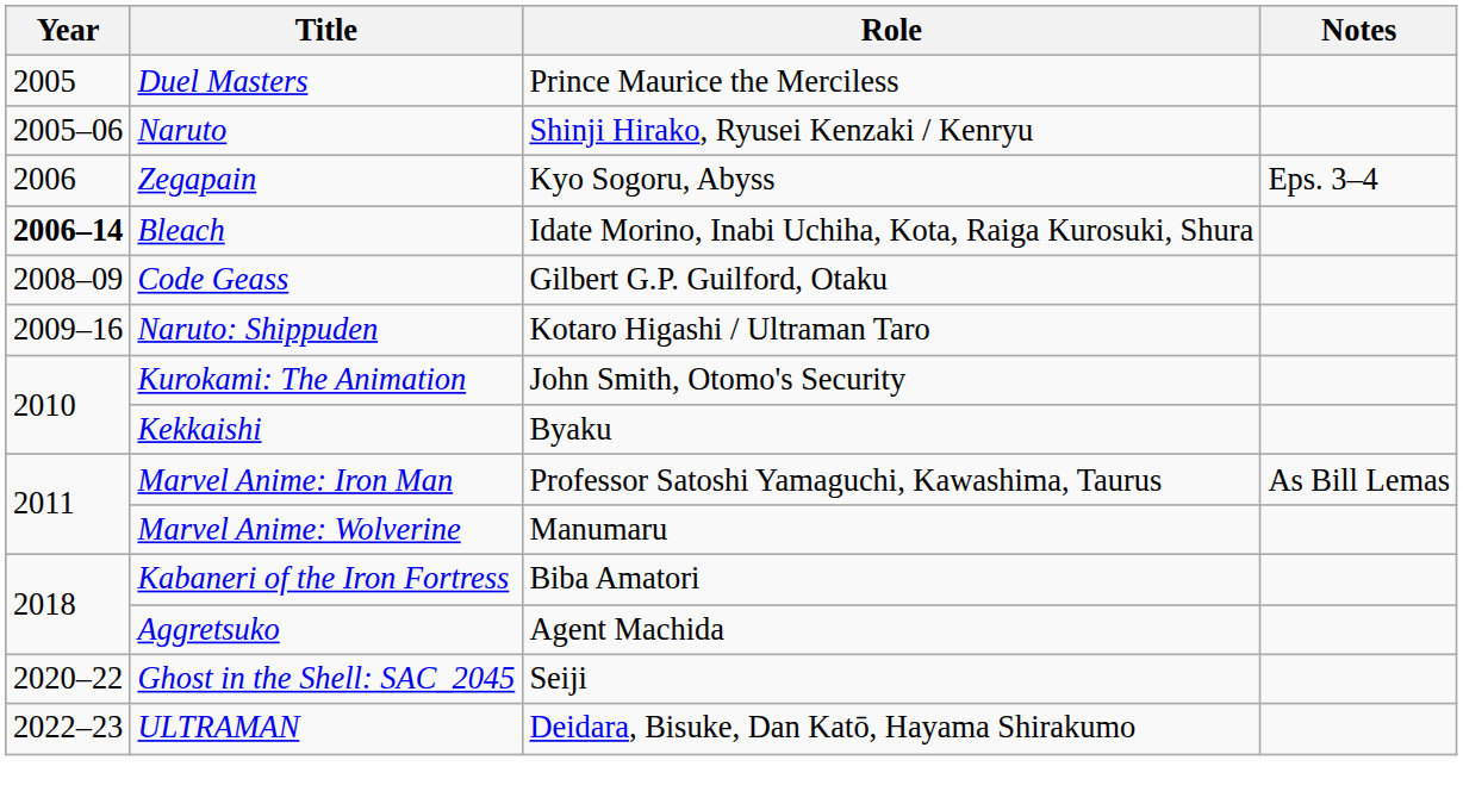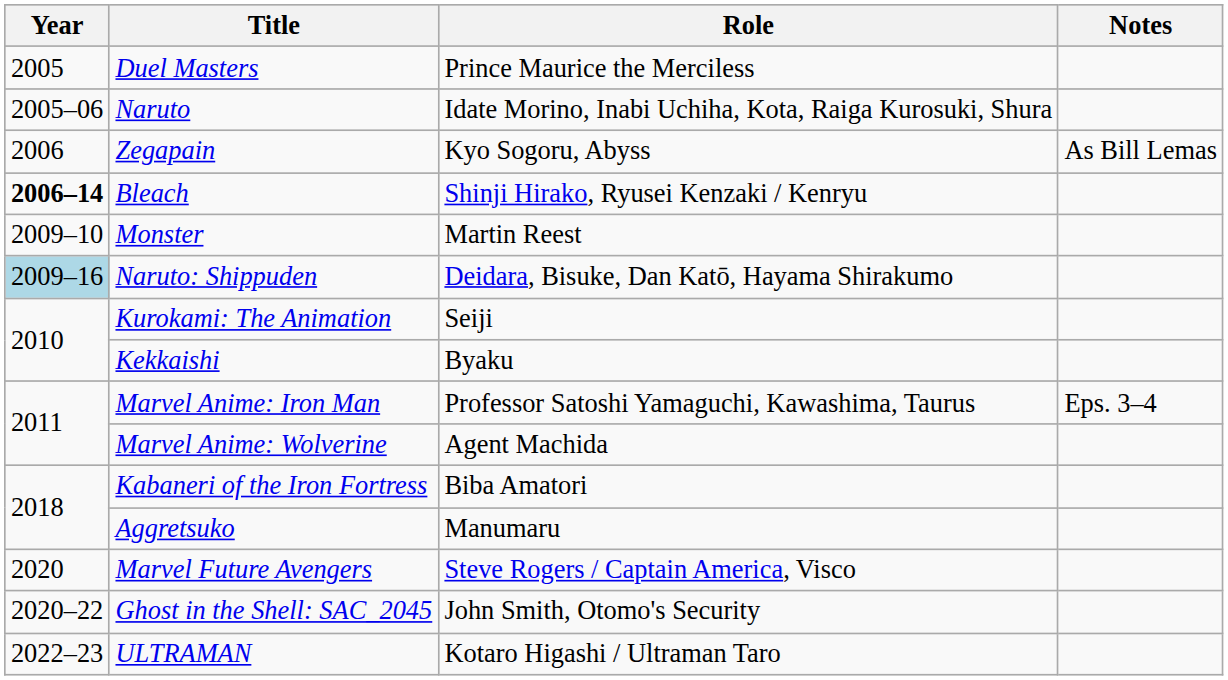Naruto | Role: Shinji Hirako, Ryusei Kenzaki / Kenryu -> Idate Morino, Inabi Uchiha, Kota, Raiga Kurosuki, Shura
Zegapain | Notes: Eps. 3–4 -> As Bill Lemas
Bleach | Role: Idate Morino, Inabi Uchiha, Kota, Raiga Kurosuki, Shura -> Shinji Hirako, Ryusei Kenzaki / Kenryu
- row: 2008–09 | Code Geass | Gilbert G.P. Guilford, Otaku
+ row: 2009–10 | Monster | Martin Reest
Naruto: Shippuden | Year: no background -> lightblue background
Naruto: Shippuden | Role: Kotaro Higashi / Ultraman Taro -> Deidara, Bisuke, Dan Katō, Hayama Shirakumo
Kurokami: The Animation | Role: John Smith, Otomo's Security -> Seiji
Marvel Anime: Iron Man | Notes: As Bill Lemas -> Eps. 3–4
Marvel Anime: Wolverine | Role: Manumaru -> Agent Machida
Aggretsuko | Role: Agent Machida -> Manumaru
+ row: 2020 | Marvel Future Avengers | Steve Rogers / Captain America, Visco
Ghost in the Shell: SAC_2045 | Role: Seiji -> John Smith, Otomo's Security
ULTRAMAN | Role: Deidara, Bisuke, Dan Katō, Hayama Shirakumo -> Kotaro Higashi / Ultraman Taro
